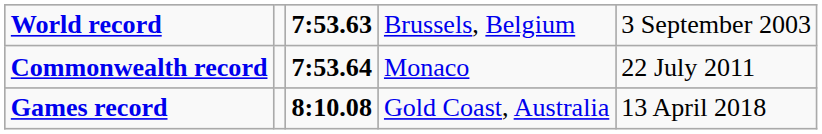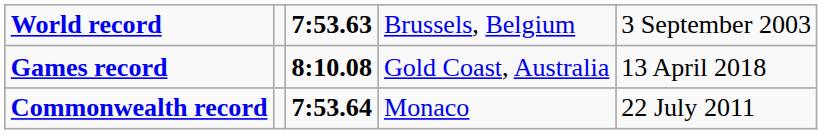rows swapped: Commonwealth record <-> Games record
